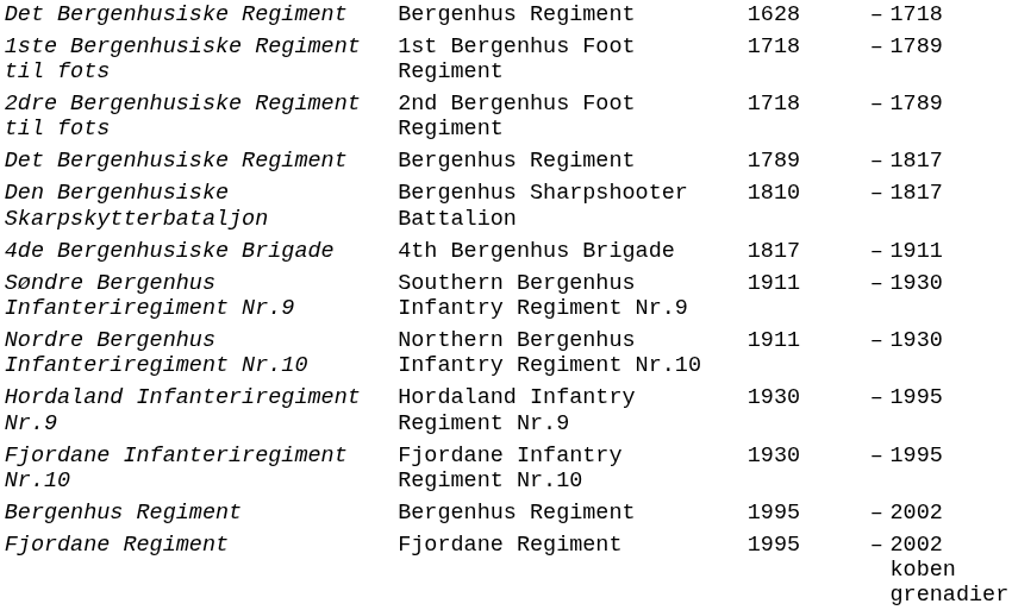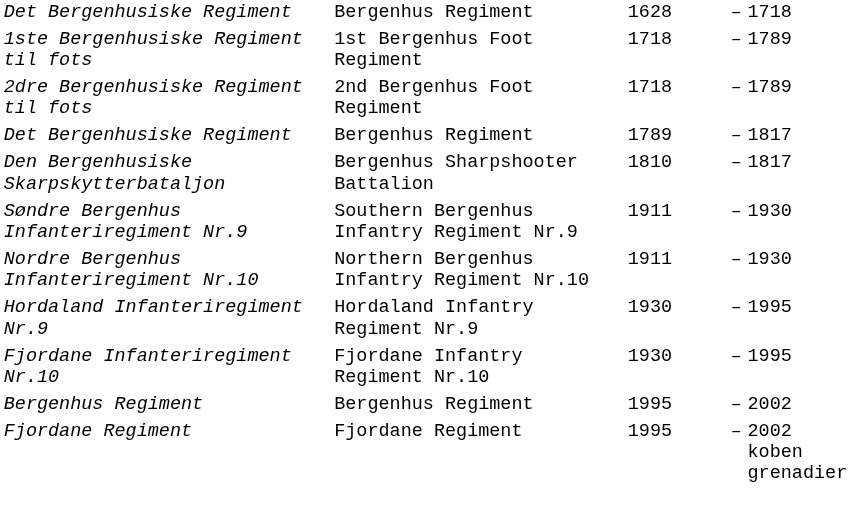- row: 4de Bergenhusiske Brigade | 4th Bergenhus Brigade | 1817 | – | 1911
